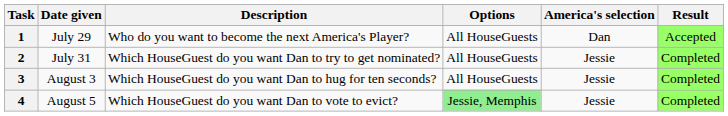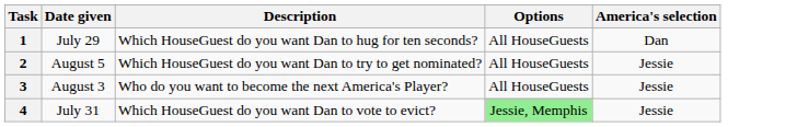- column: Result | Accepted | Completed | Completed | Completed
1 | Description: Who do you want to become the next America's Player? -> Which HouseGuest do you want Dan to hug for ten seconds?
2 | Date given: July 31 -> August 5
3 | Description: Which HouseGuest do you want Dan to hug for ten seconds? -> Who do you want to become the next America's Player?
4 | Date given: August 5 -> July 31
